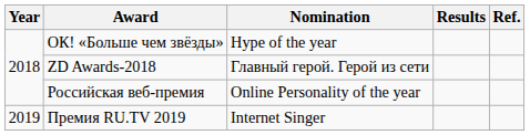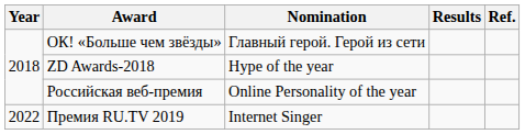ОК! «Больше чем звёзды» | Nomination: Hype of the year -> Главный герой. Герой из сети
ZD Awards-2018 | Nomination: Главный герой. Герой из сети -> Hype of the year
Премия RU.TV 2019 | Year: 2019 -> 2022
